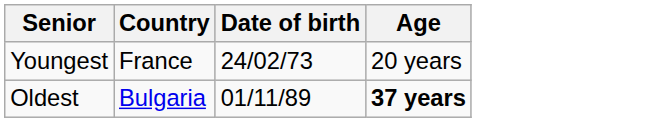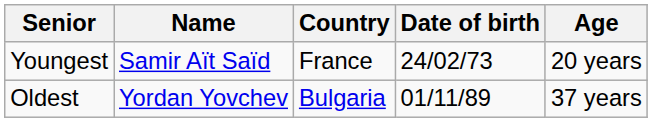+ column: Name | Samir Aït Saïd | Yordan Yovchev
Oldest | Age: bold -> normal
